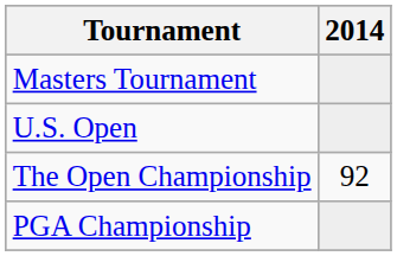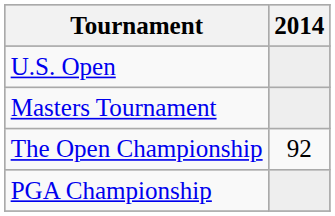rows swapped: Masters Tournament <-> U.S. Open
